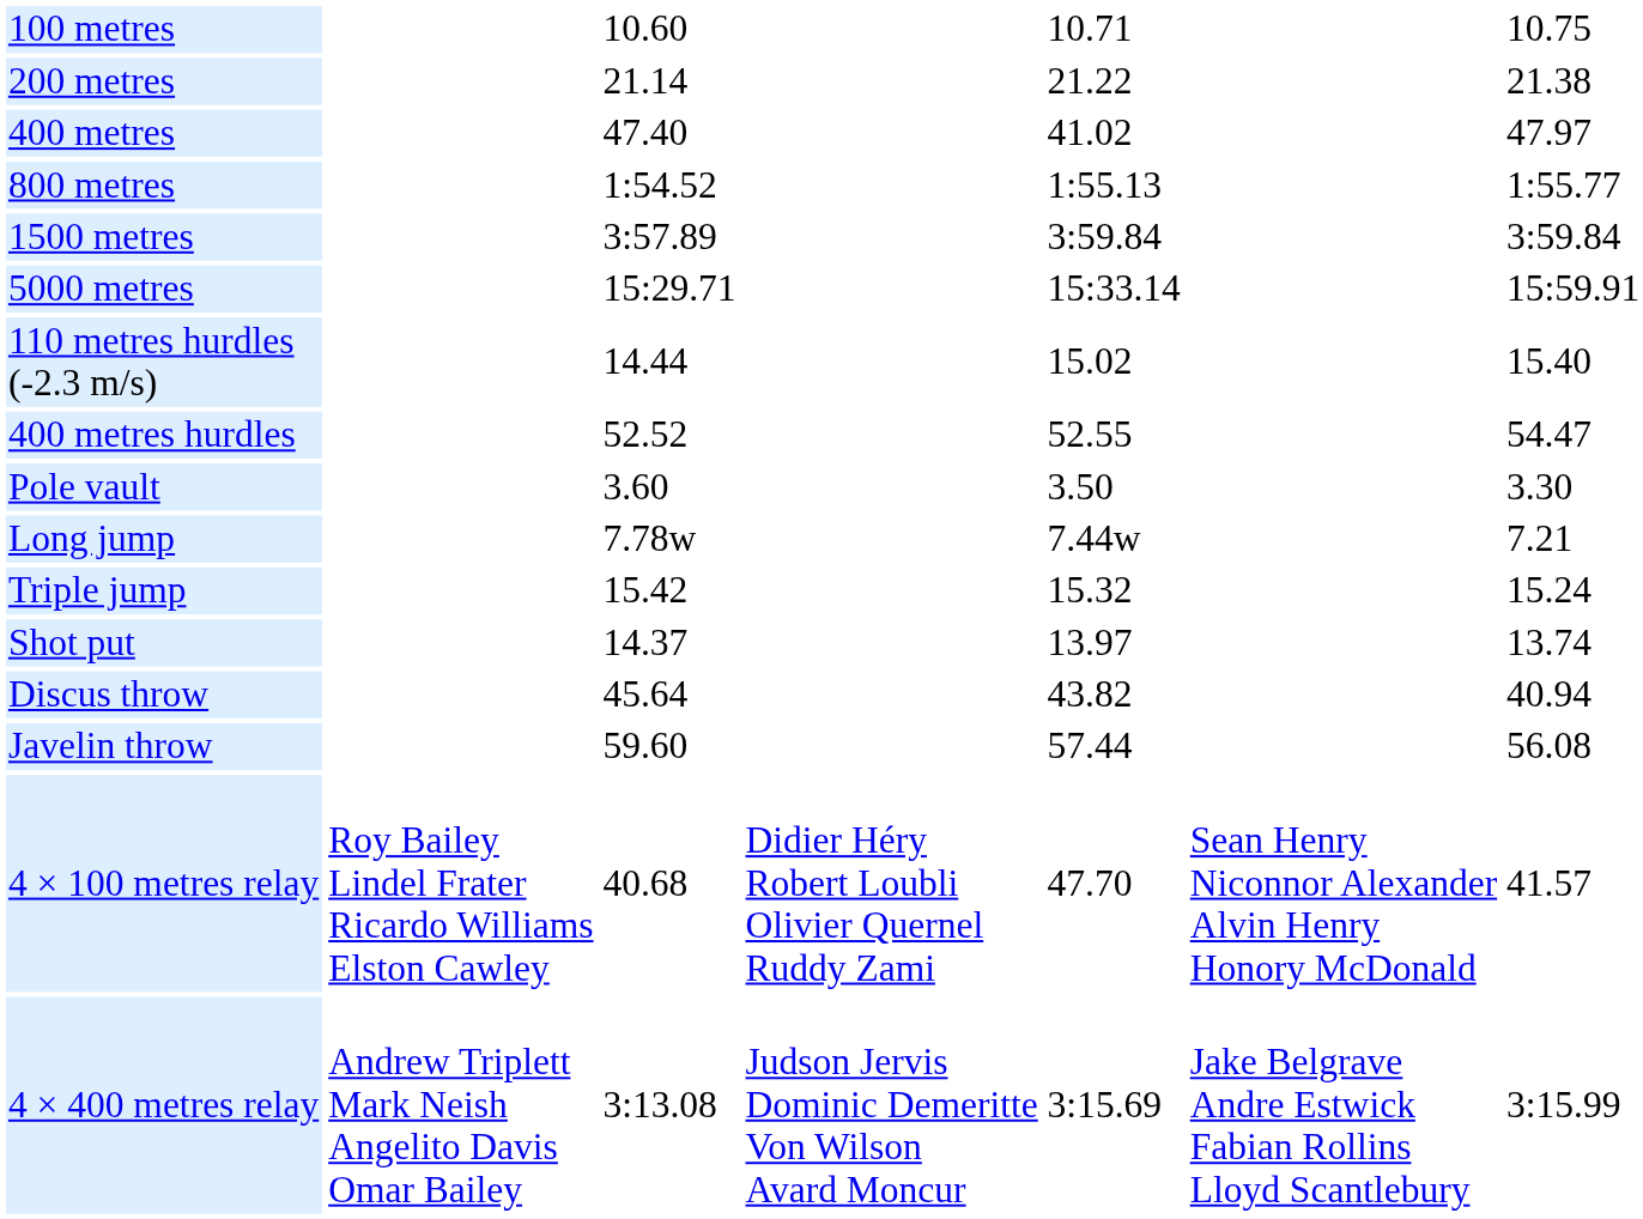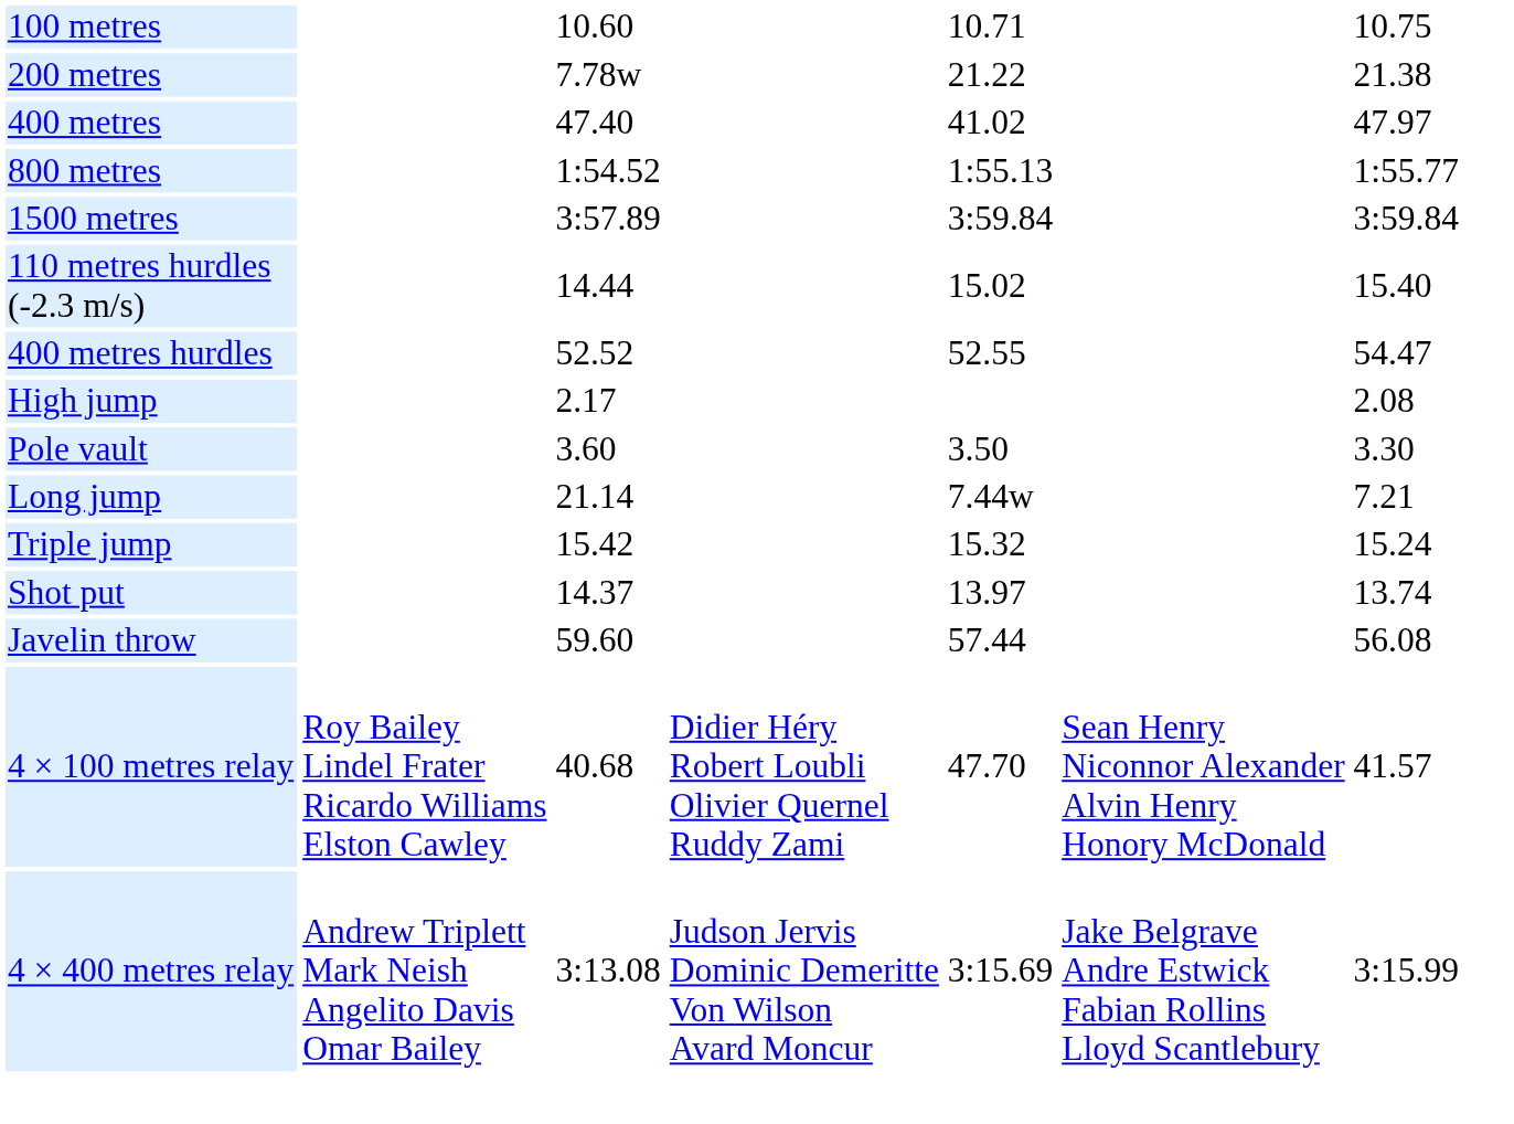200 metres | column 3: 21.14 -> 7.78w
- row: 5000 metres | 15:29.71 | 15:33.14 | 15:59.91
+ row: High jump | 2.17 | 2.08
Long jump | column 3: 7.78w -> 21.14
- row: Discus throw | 45.64 | 43.82 | 40.94
